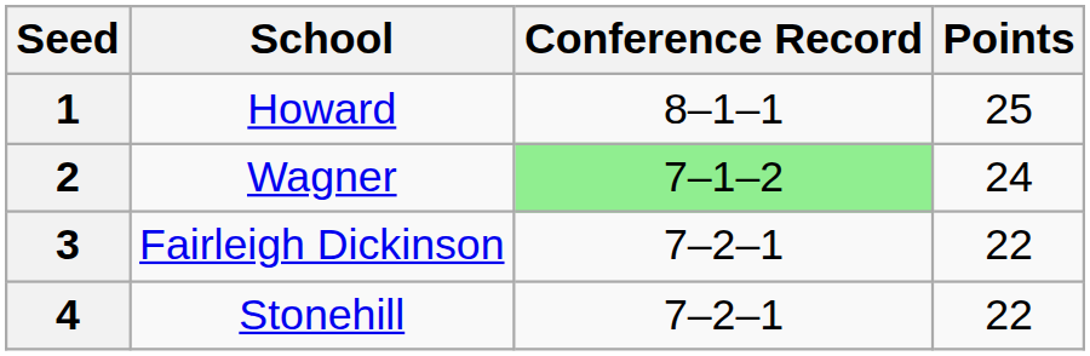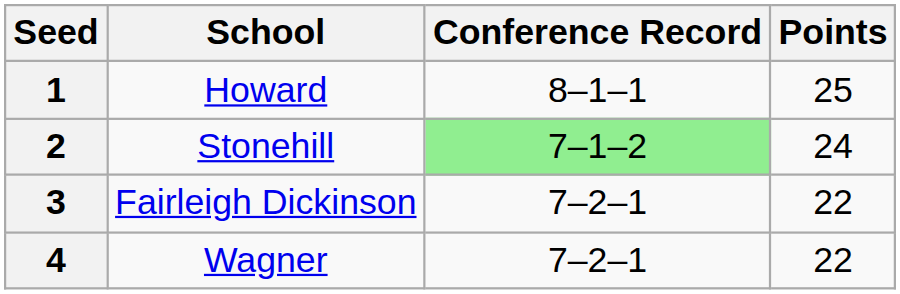2 | School: Wagner -> Stonehill
4 | School: Stonehill -> Wagner
